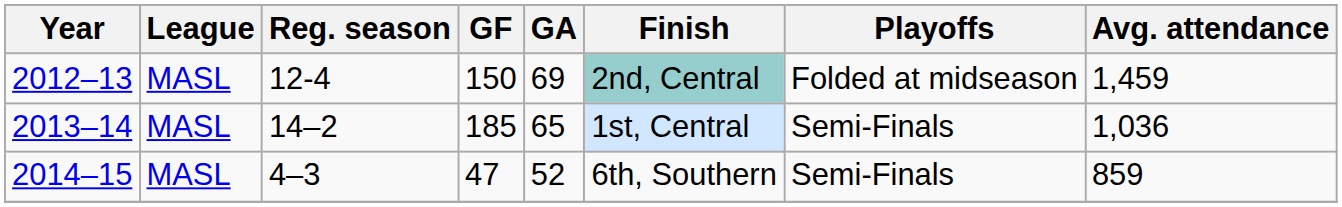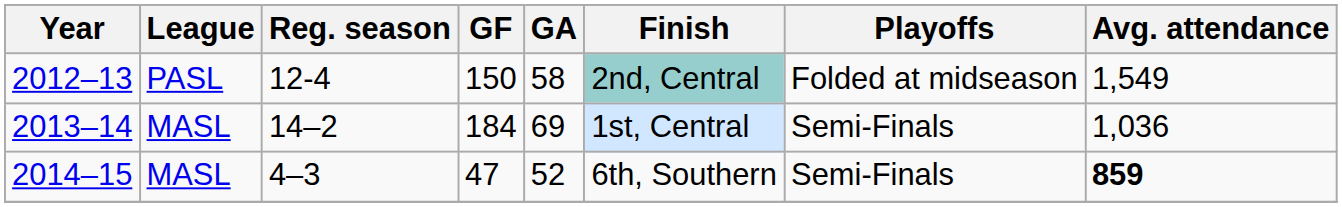2012–13 | League: MASL -> PASL
2012–13 | GA: 69 -> 58
2012–13 | Avg. attendance: 1,459 -> 1,549
2013–14 | GF: 185 -> 184
2013–14 | GA: 65 -> 69
2014–15 | Avg. attendance: normal -> bold
